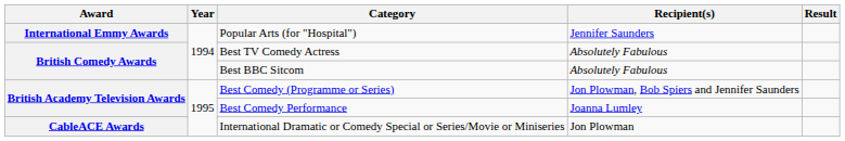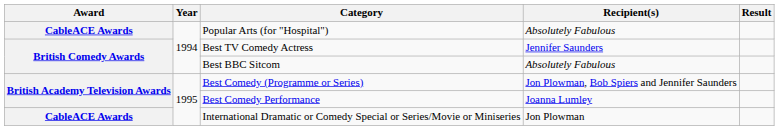Popular Arts (for "Hospital") | Award: International Emmy Awards -> CableACE Awards
Popular Arts (for "Hospital") | Recipient(s): Jennifer Saunders -> Absolutely Fabulous
Best TV Comedy Actress | Recipient(s): Absolutely Fabulous -> Jennifer Saunders
